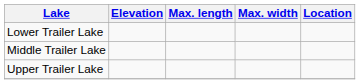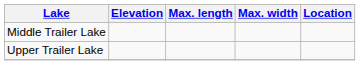- row: Lower Trailer Lake
